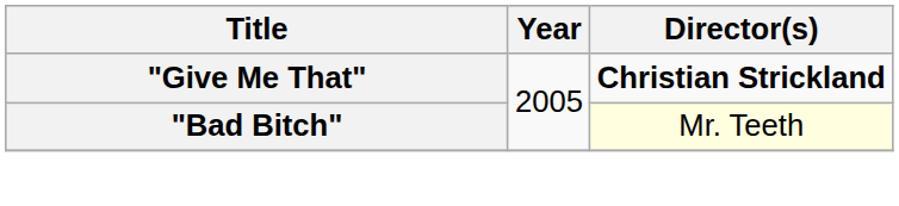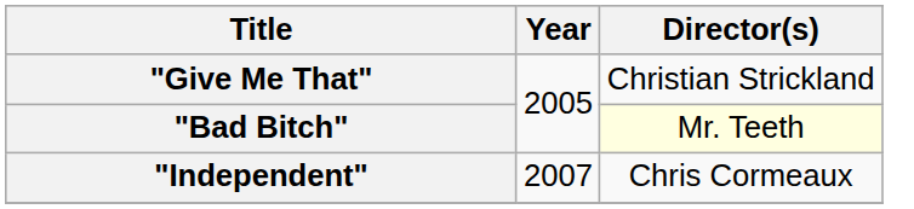"Give Me That" | Director(s): bold -> normal
+ row: "Independent" | 2007 | Chris Cormeaux
